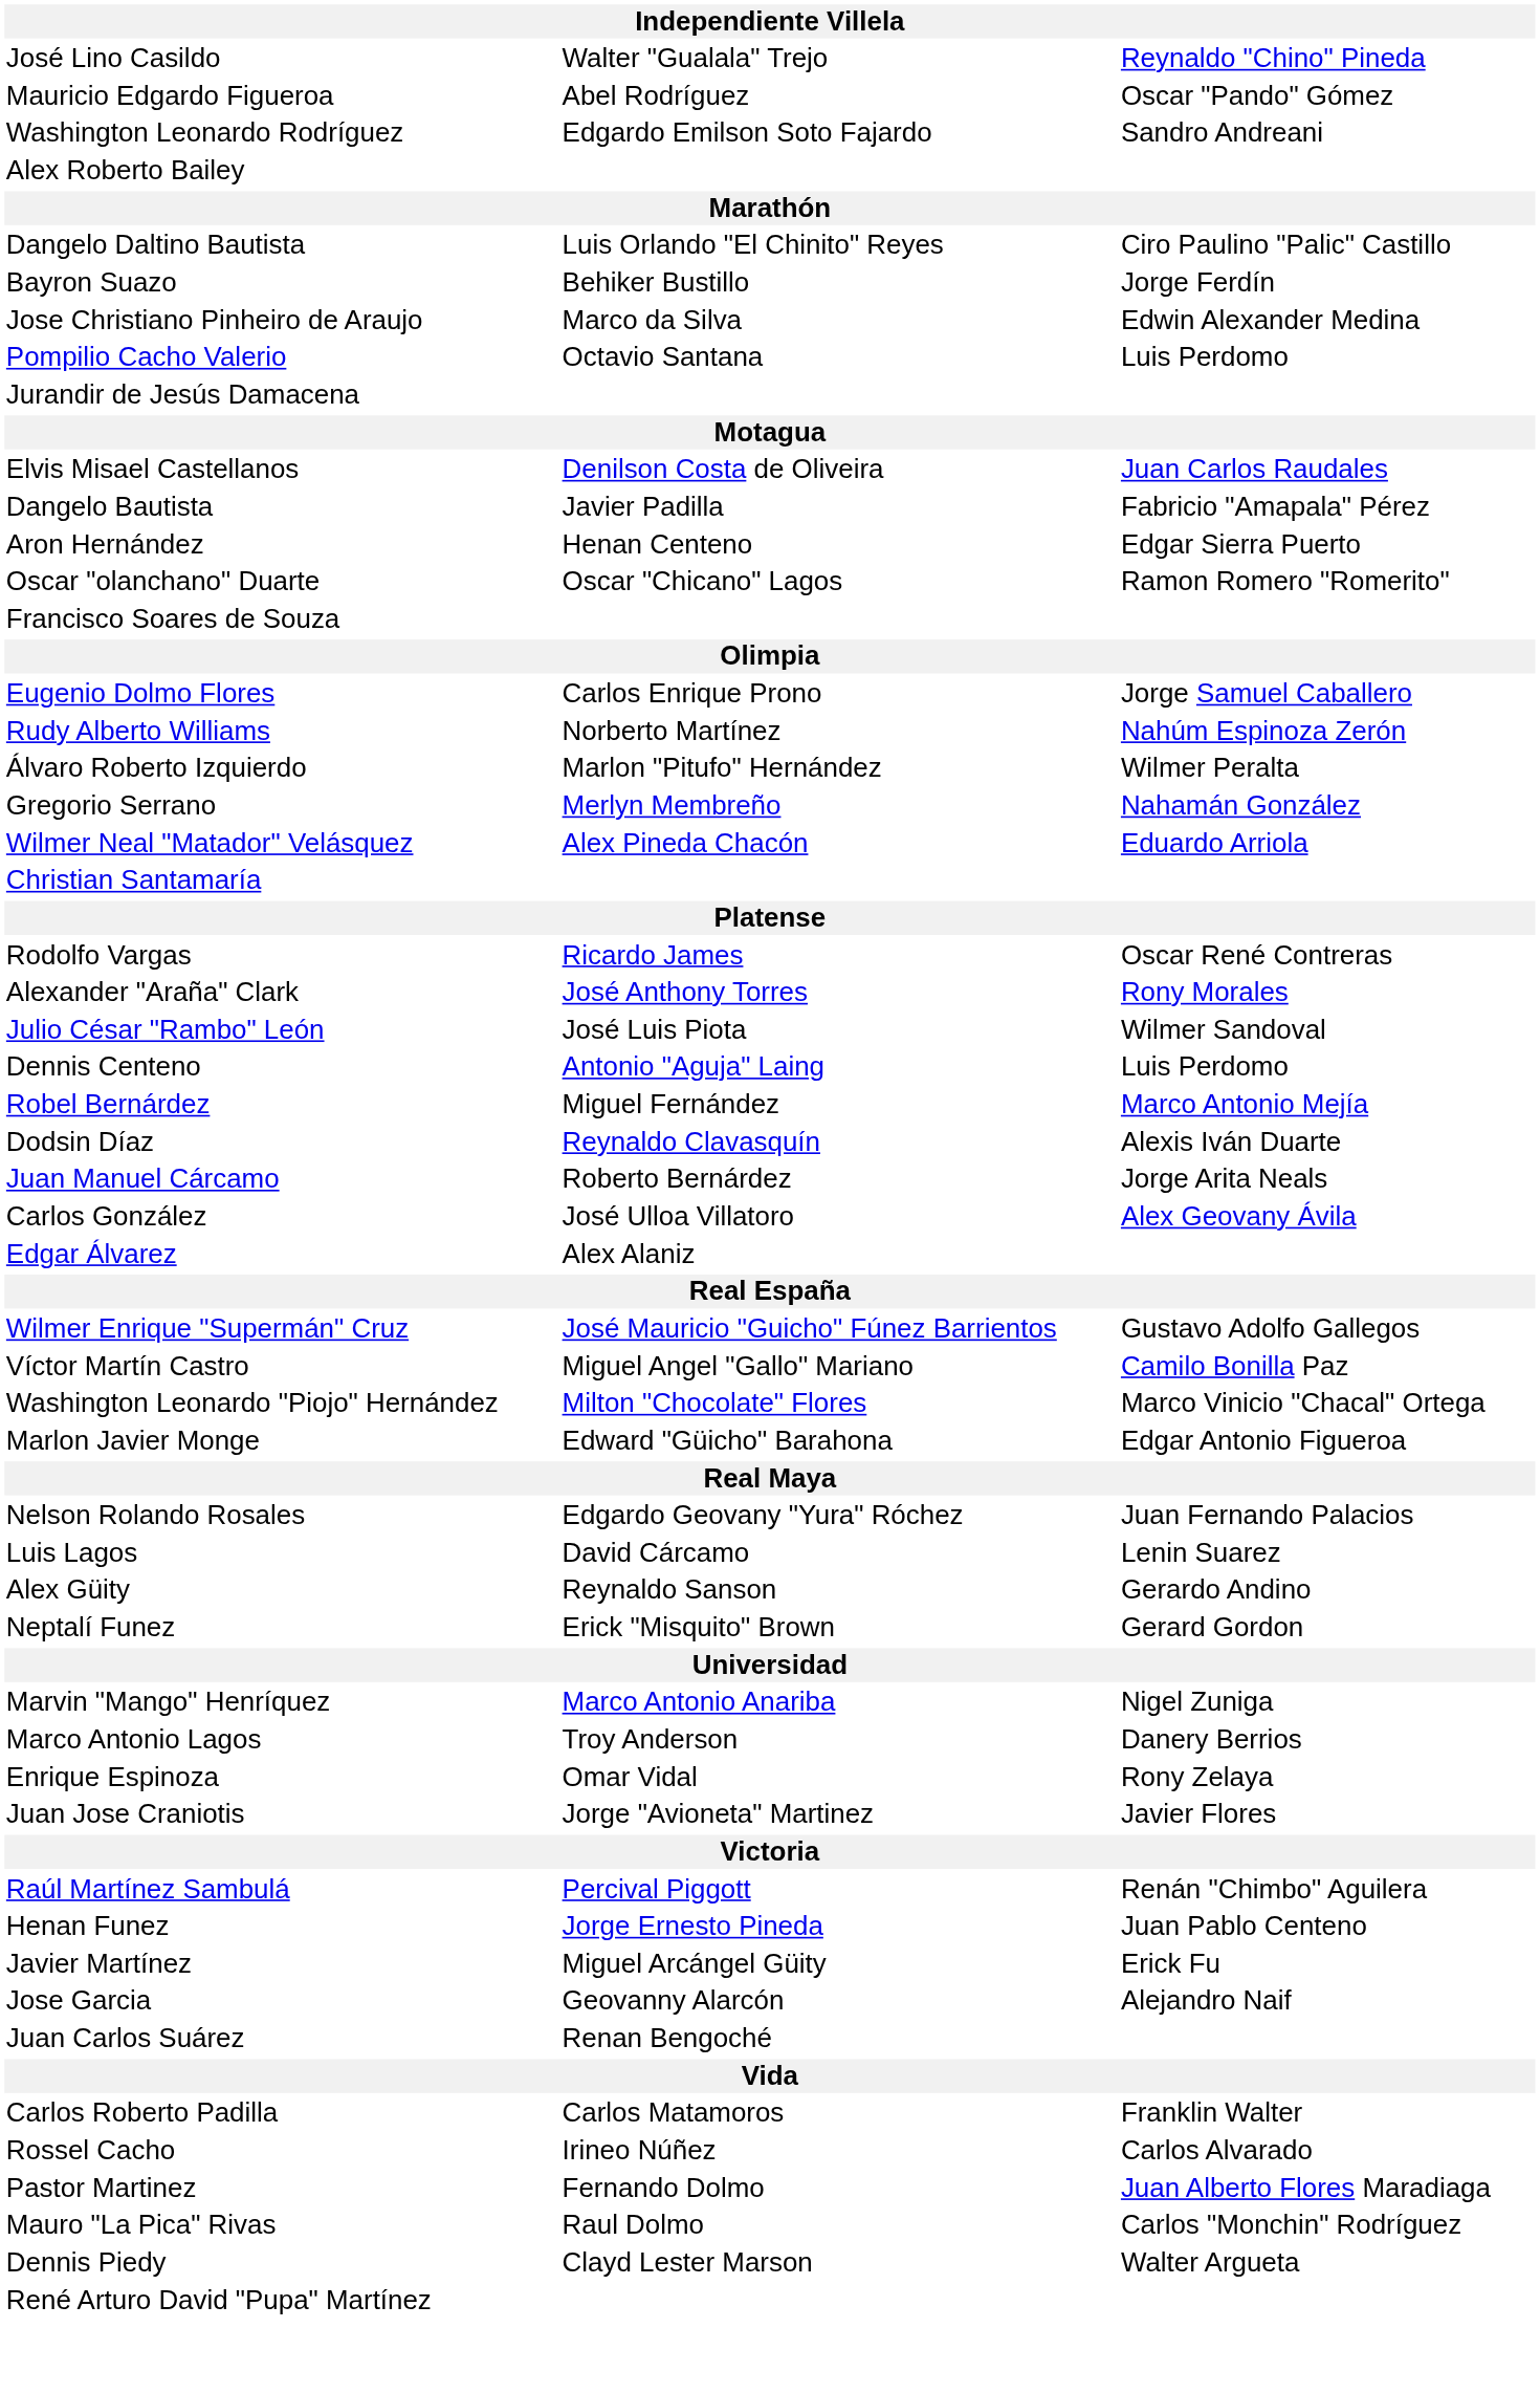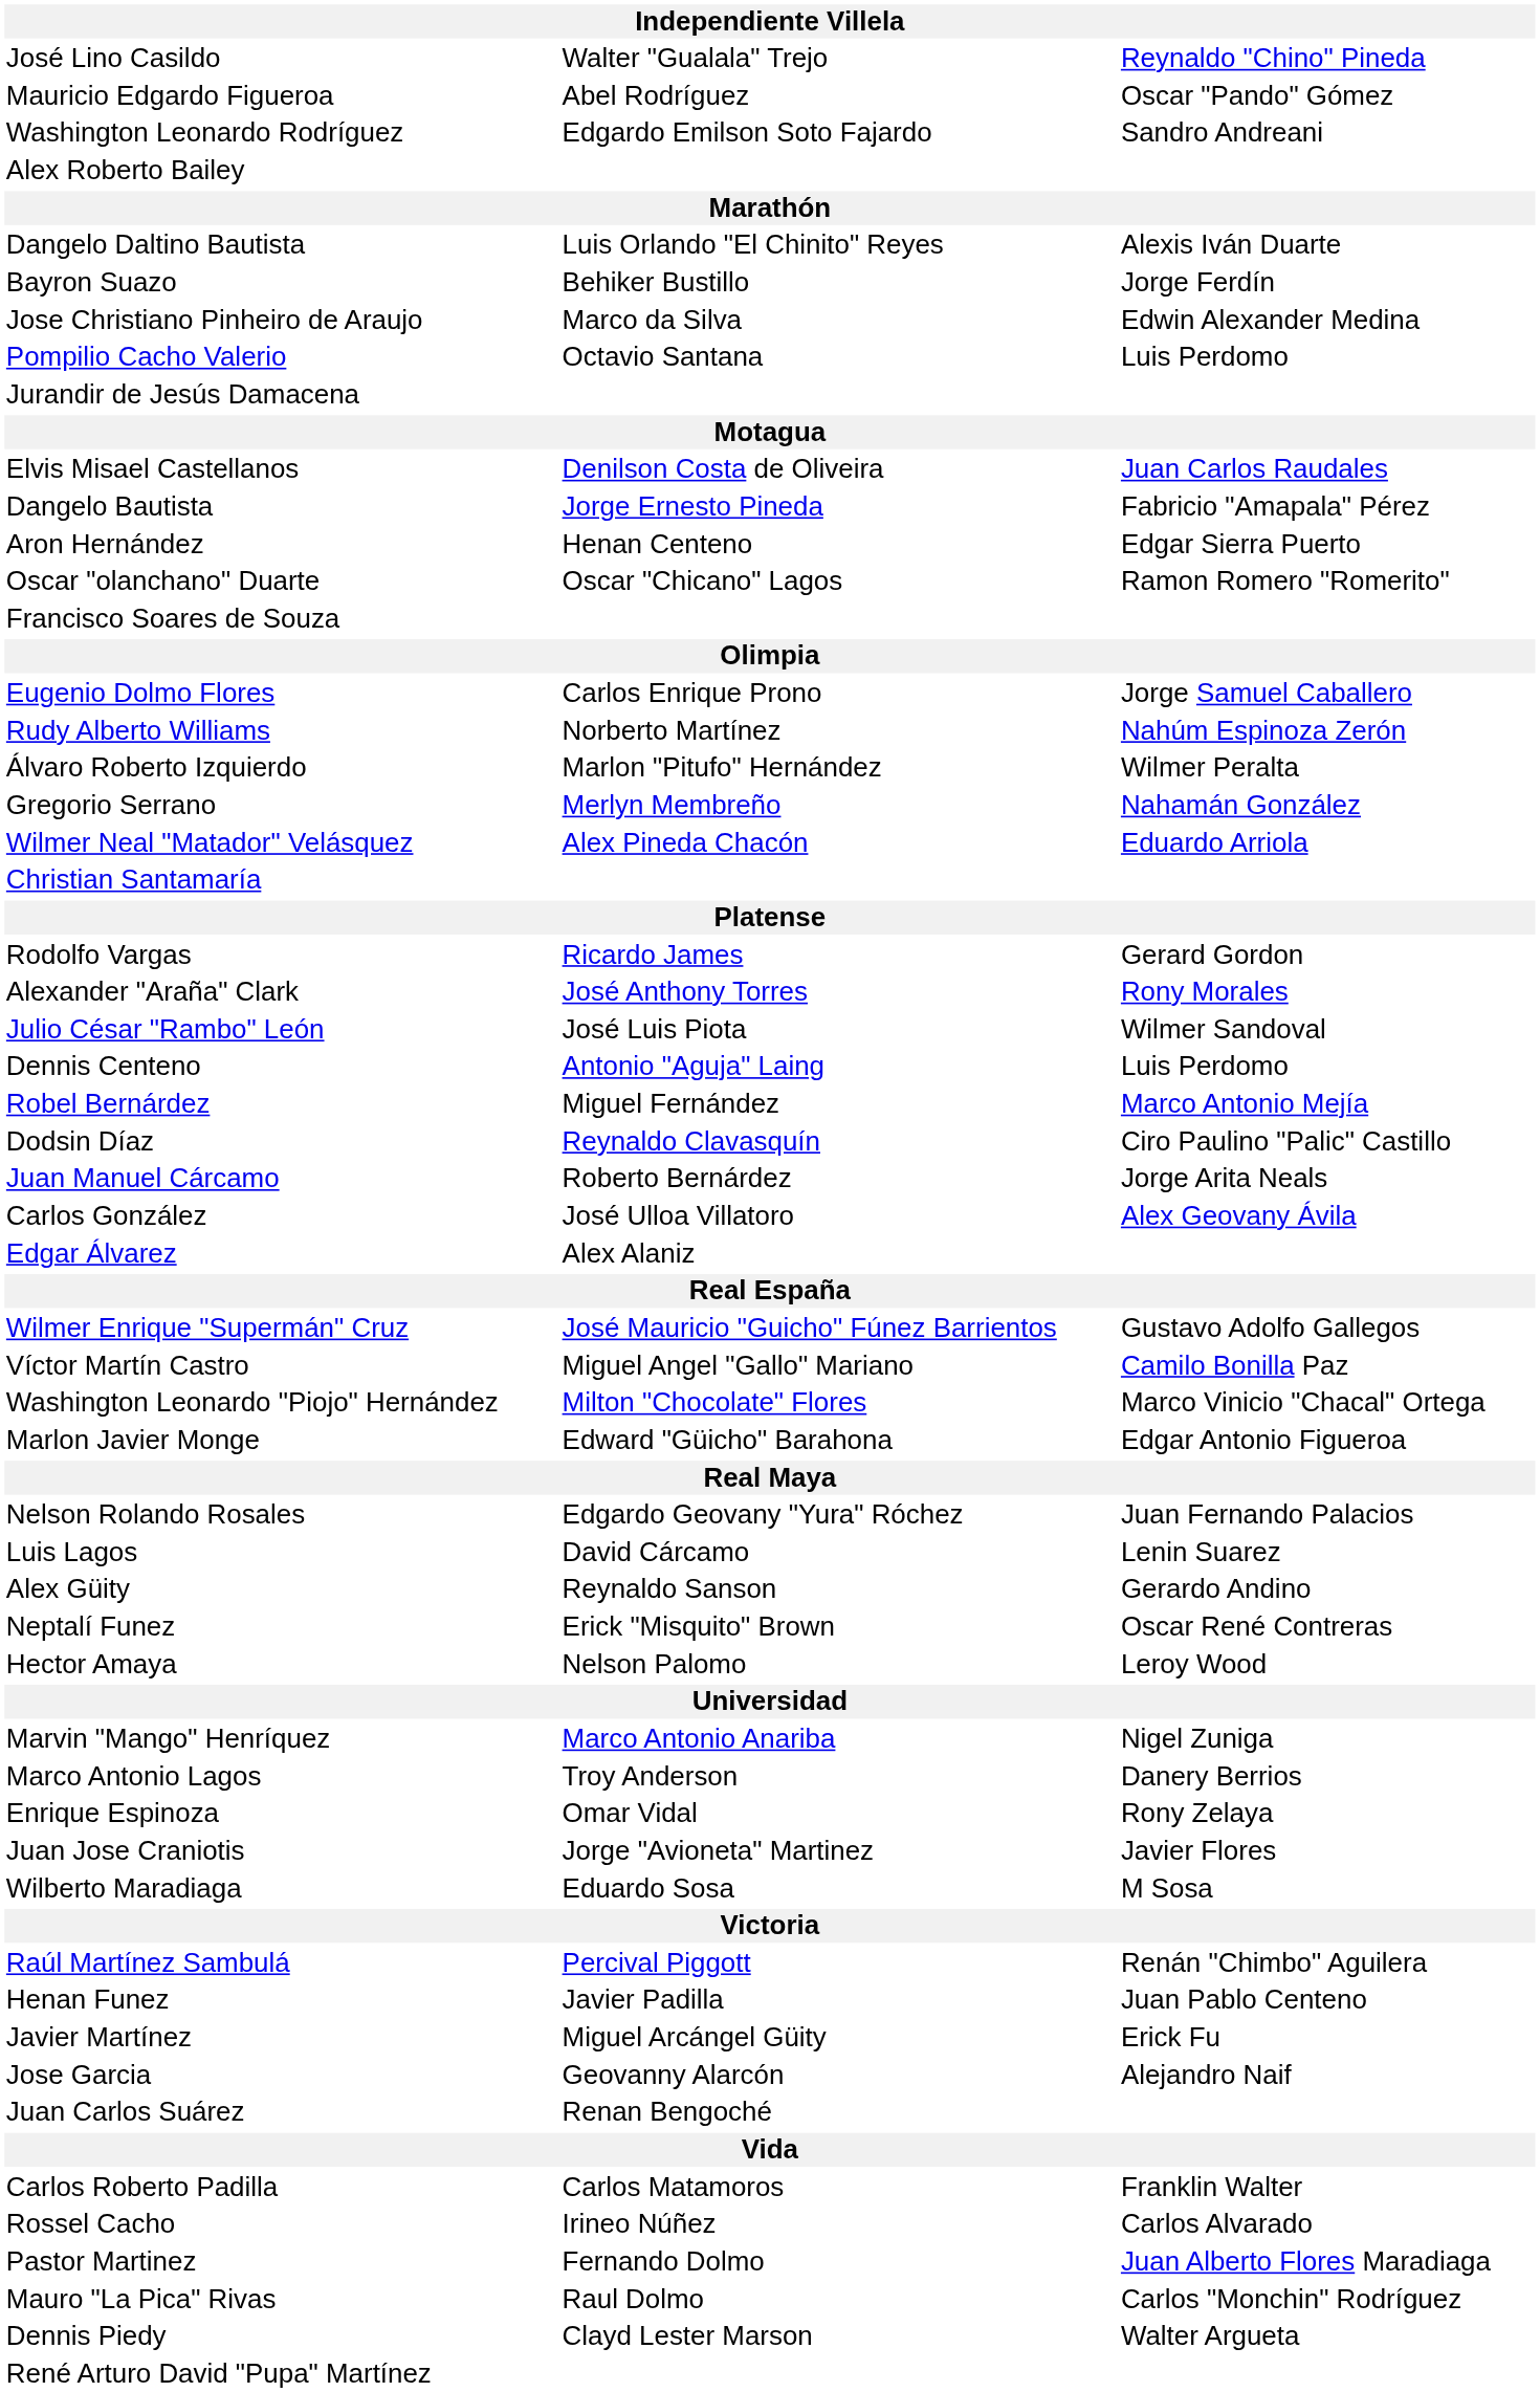Dangelo Daltino Bautista | column 3: Ciro Paulino "Palic" Castillo -> Alexis Iván Duarte
Dangelo Bautista | column 2: Javier Padilla -> Jorge Ernesto Pineda
Rodolfo Vargas | column 3: Oscar René Contreras -> Gerard Gordon
Dodsin Díaz | column 3: Alexis Iván Duarte -> Ciro Paulino "Palic" Castillo
Neptalí Funez | column 3: Gerard Gordon -> Oscar René Contreras
+ row: Hector Amaya | Nelson Palomo | Leroy Wood
+ row: Wilberto Maradiaga | Eduardo Sosa | M Sosa
Henan Funez | column 2: Jorge Ernesto Pineda -> Javier Padilla
